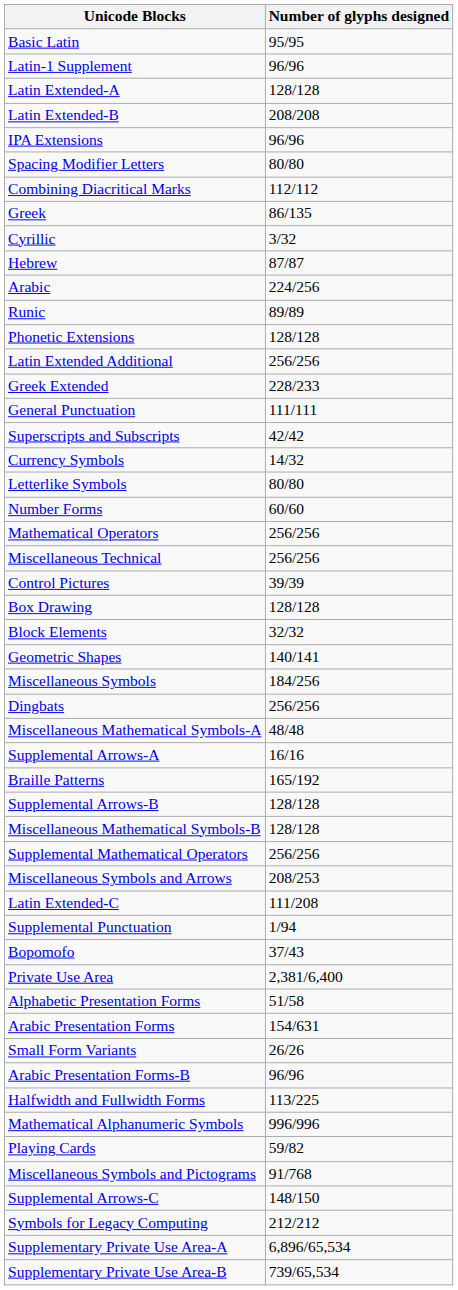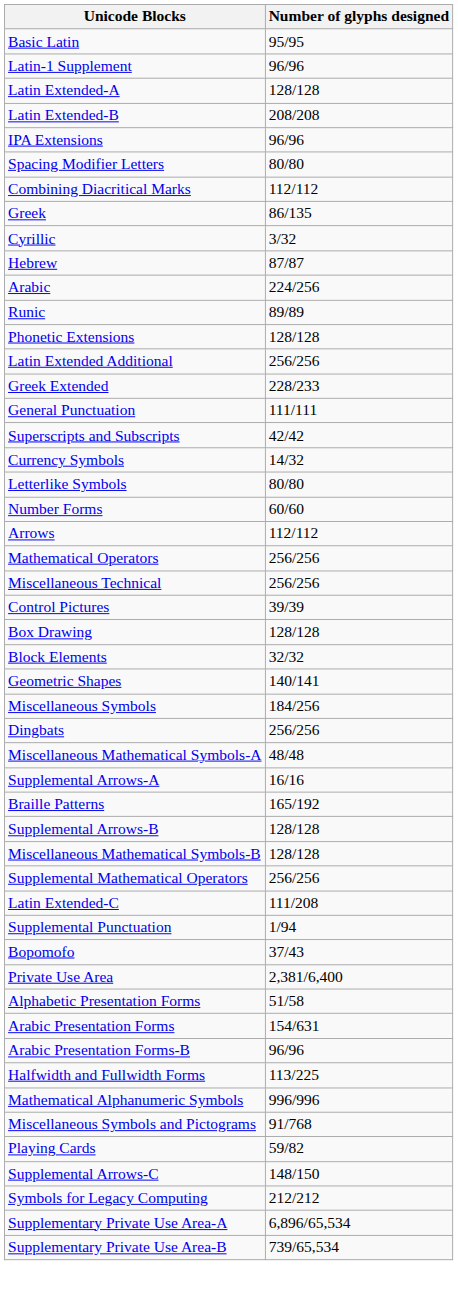+ row: Arrows | 112/112
- row: Miscellaneous Symbols and Arrows | 208/253
- row: Small Form Variants | 26/26
rows swapped: Playing Cards <-> Miscellaneous Symbols and Pictograms
